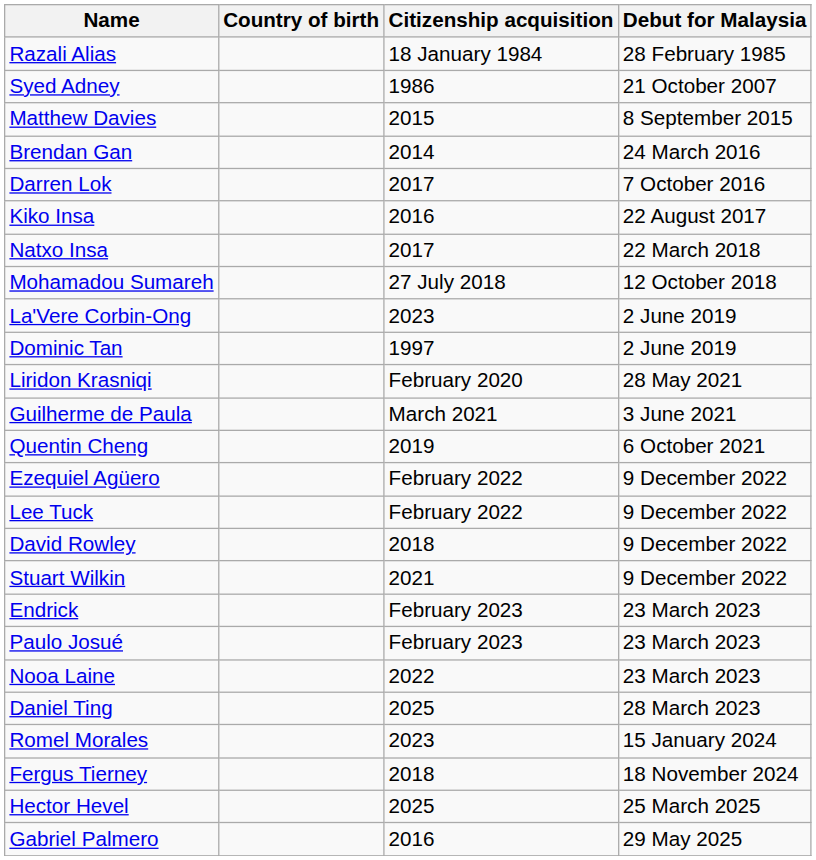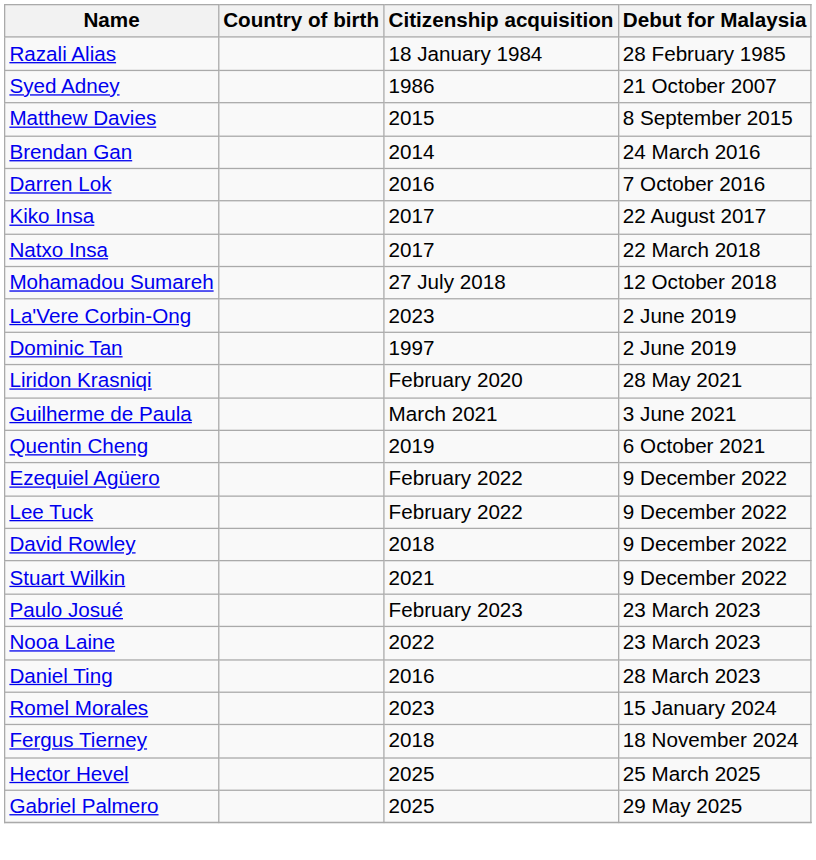Darren Lok | Citizenship acquisition: 2017 -> 2016
Kiko Insa | Citizenship acquisition: 2016 -> 2017
- row: Endrick | February 2023 | 23 March 2023
Daniel Ting | Citizenship acquisition: 2025 -> 2016
Gabriel Palmero | Citizenship acquisition: 2016 -> 2025
